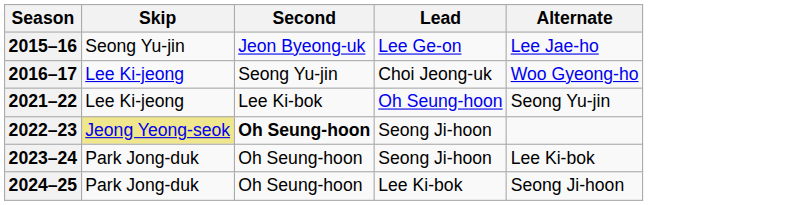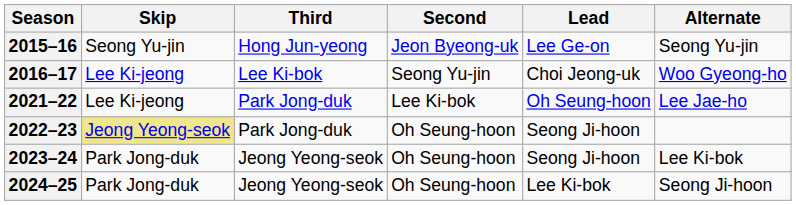+ column: Third | Hong Jun-yeong | Lee Ki-bok | Park Jong-duk | Park Jong-duk | Jeong Yeong-seok | Jeong Yeong-seok
2015–16 | Alternate: Lee Jae-ho -> Seong Yu-jin
2021–22 | Alternate: Seong Yu-jin -> Lee Jae-ho
2022–23 | Second: bold -> normal
